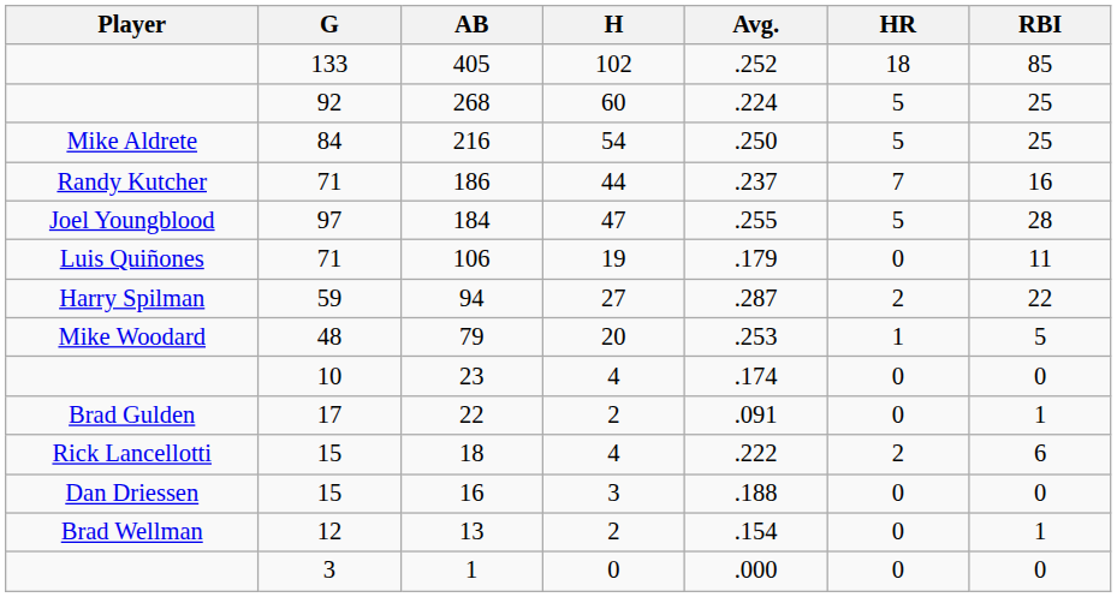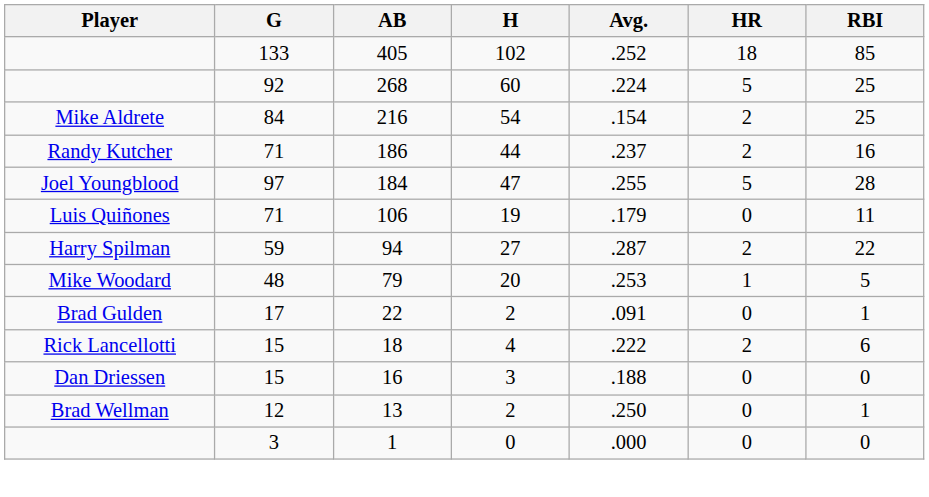216 | Avg.: .250 -> .154
216 | HR: 5 -> 2
186 | HR: 7 -> 2
- row: 10 | 23 | 4 | .174 | 0 | 0
13 | Avg.: .154 -> .250
